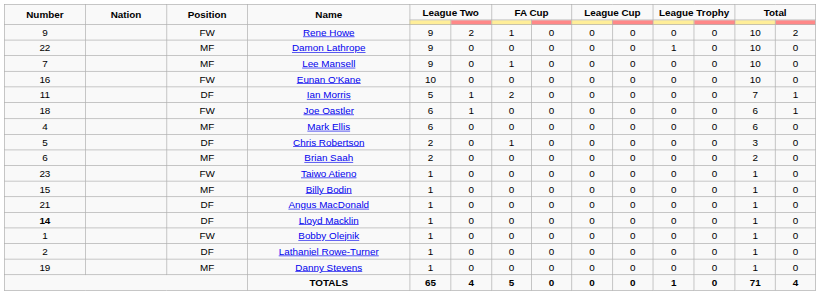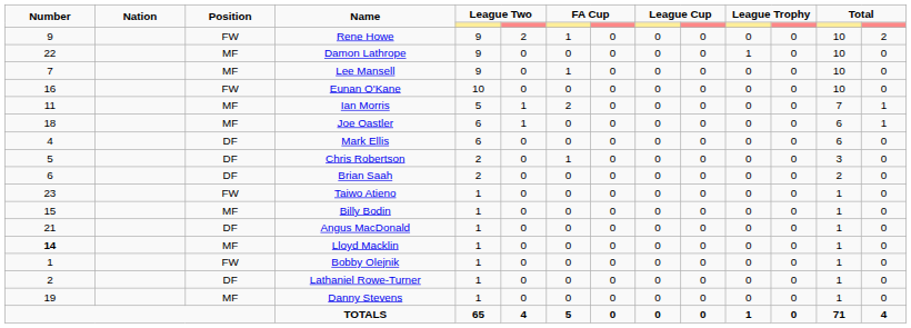Ian Morris | Position: DF -> MF
Joe Oastler | Position: FW -> MF
Mark Ellis | Position: MF -> DF
Brian Saah | Position: MF -> DF
Lloyd Macklin | Position: DF -> MF
